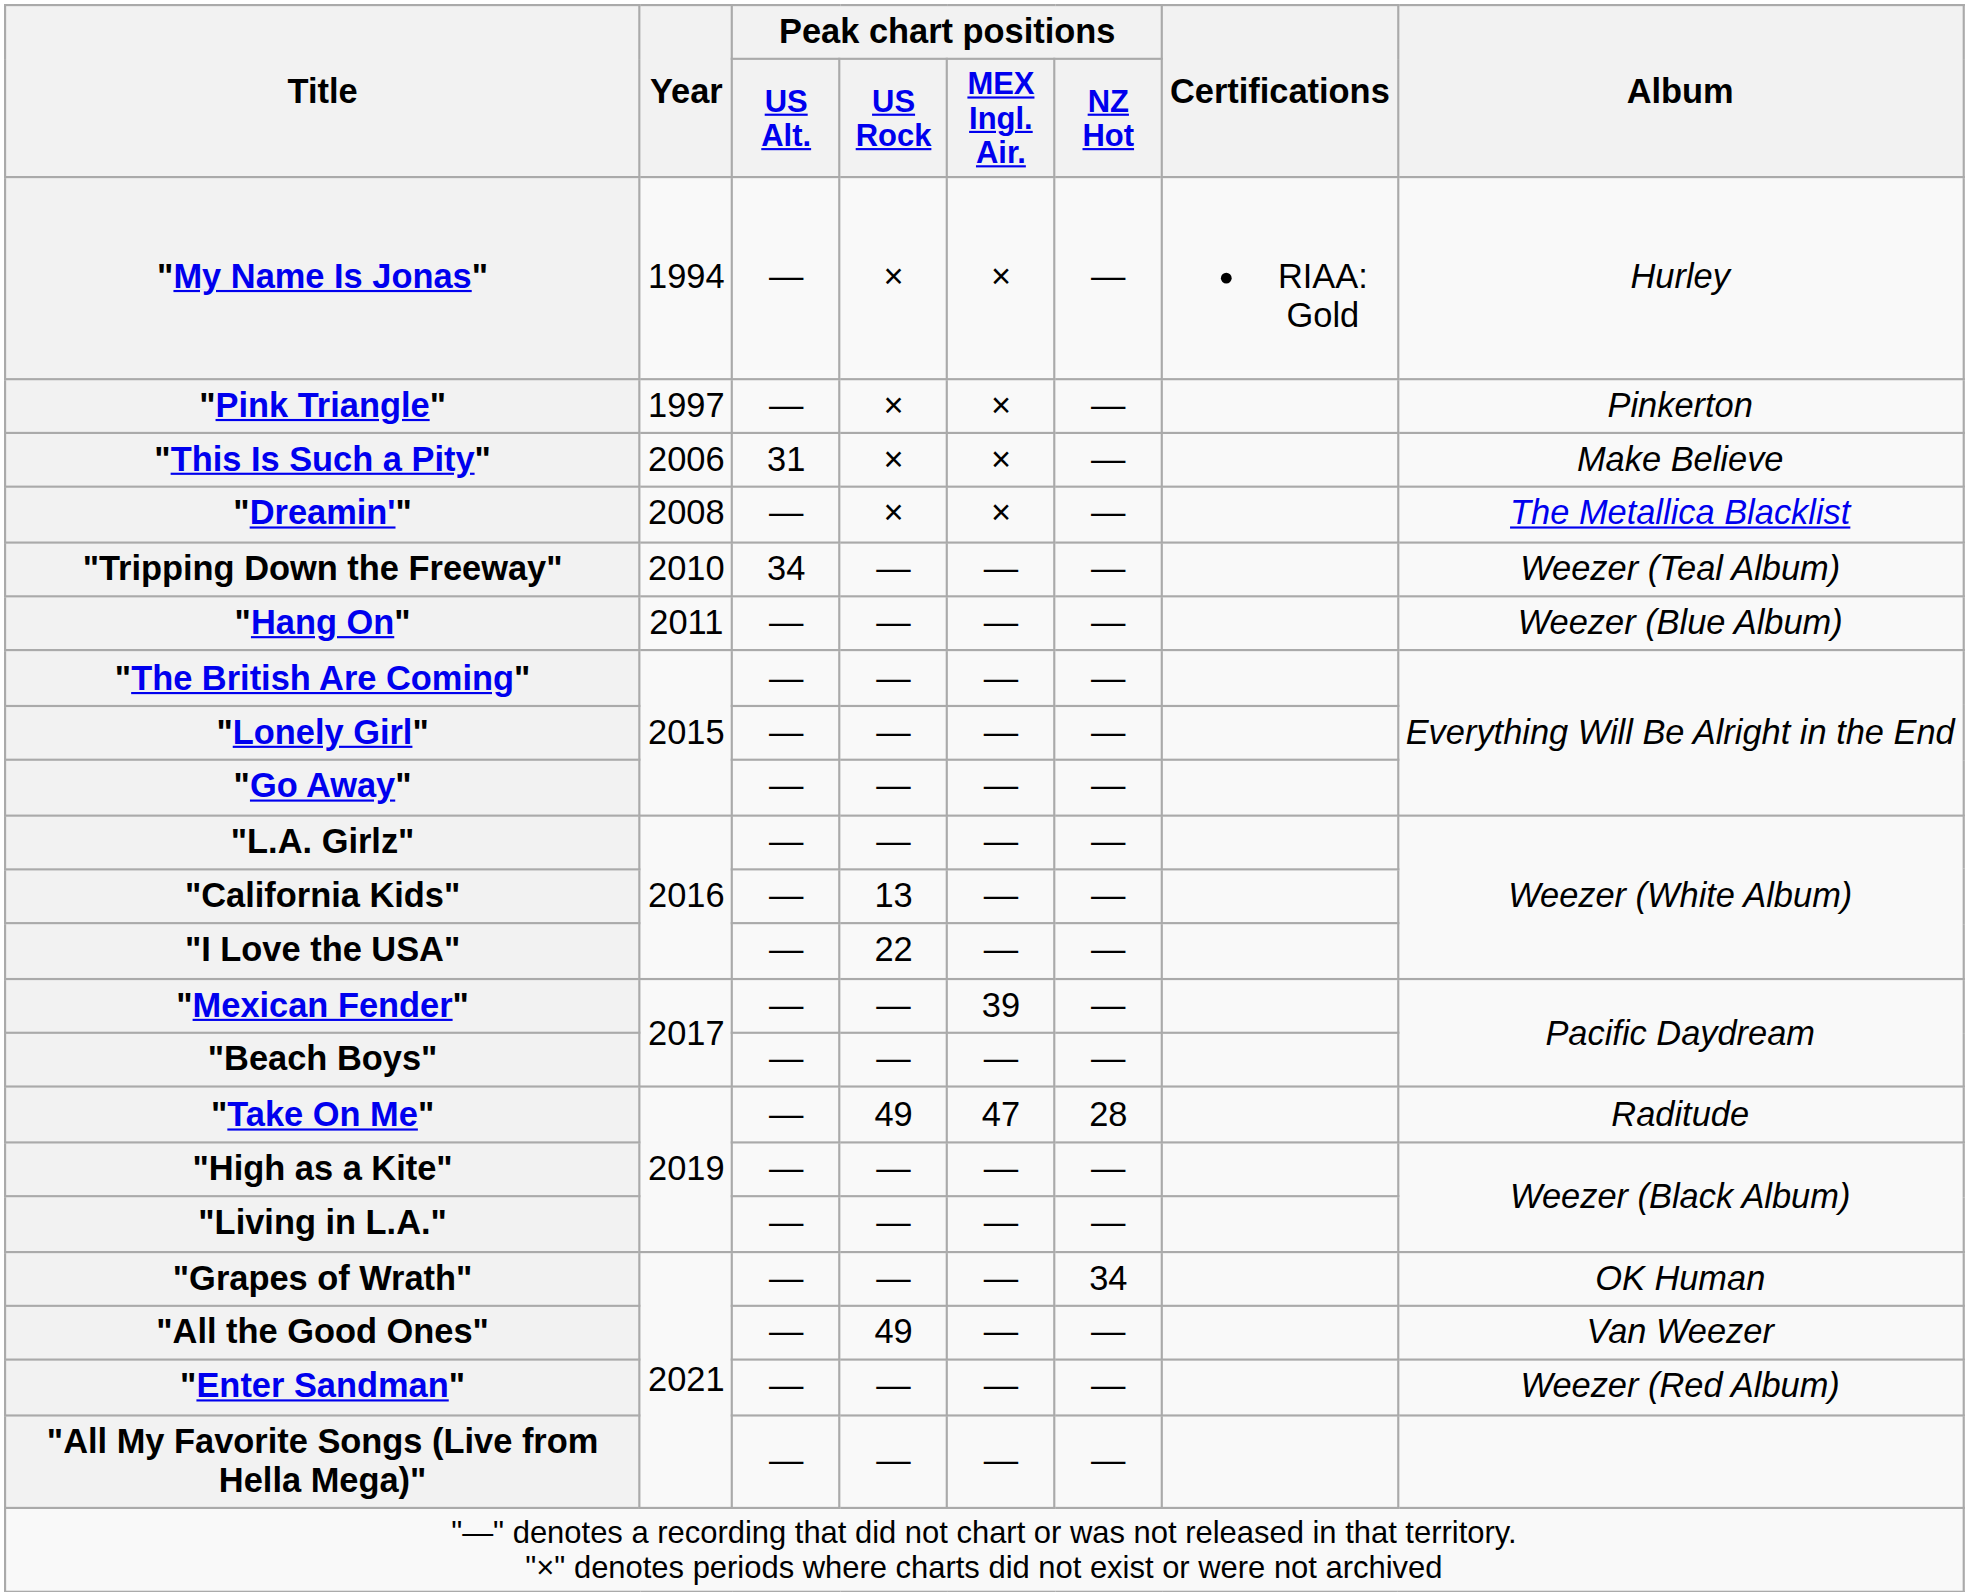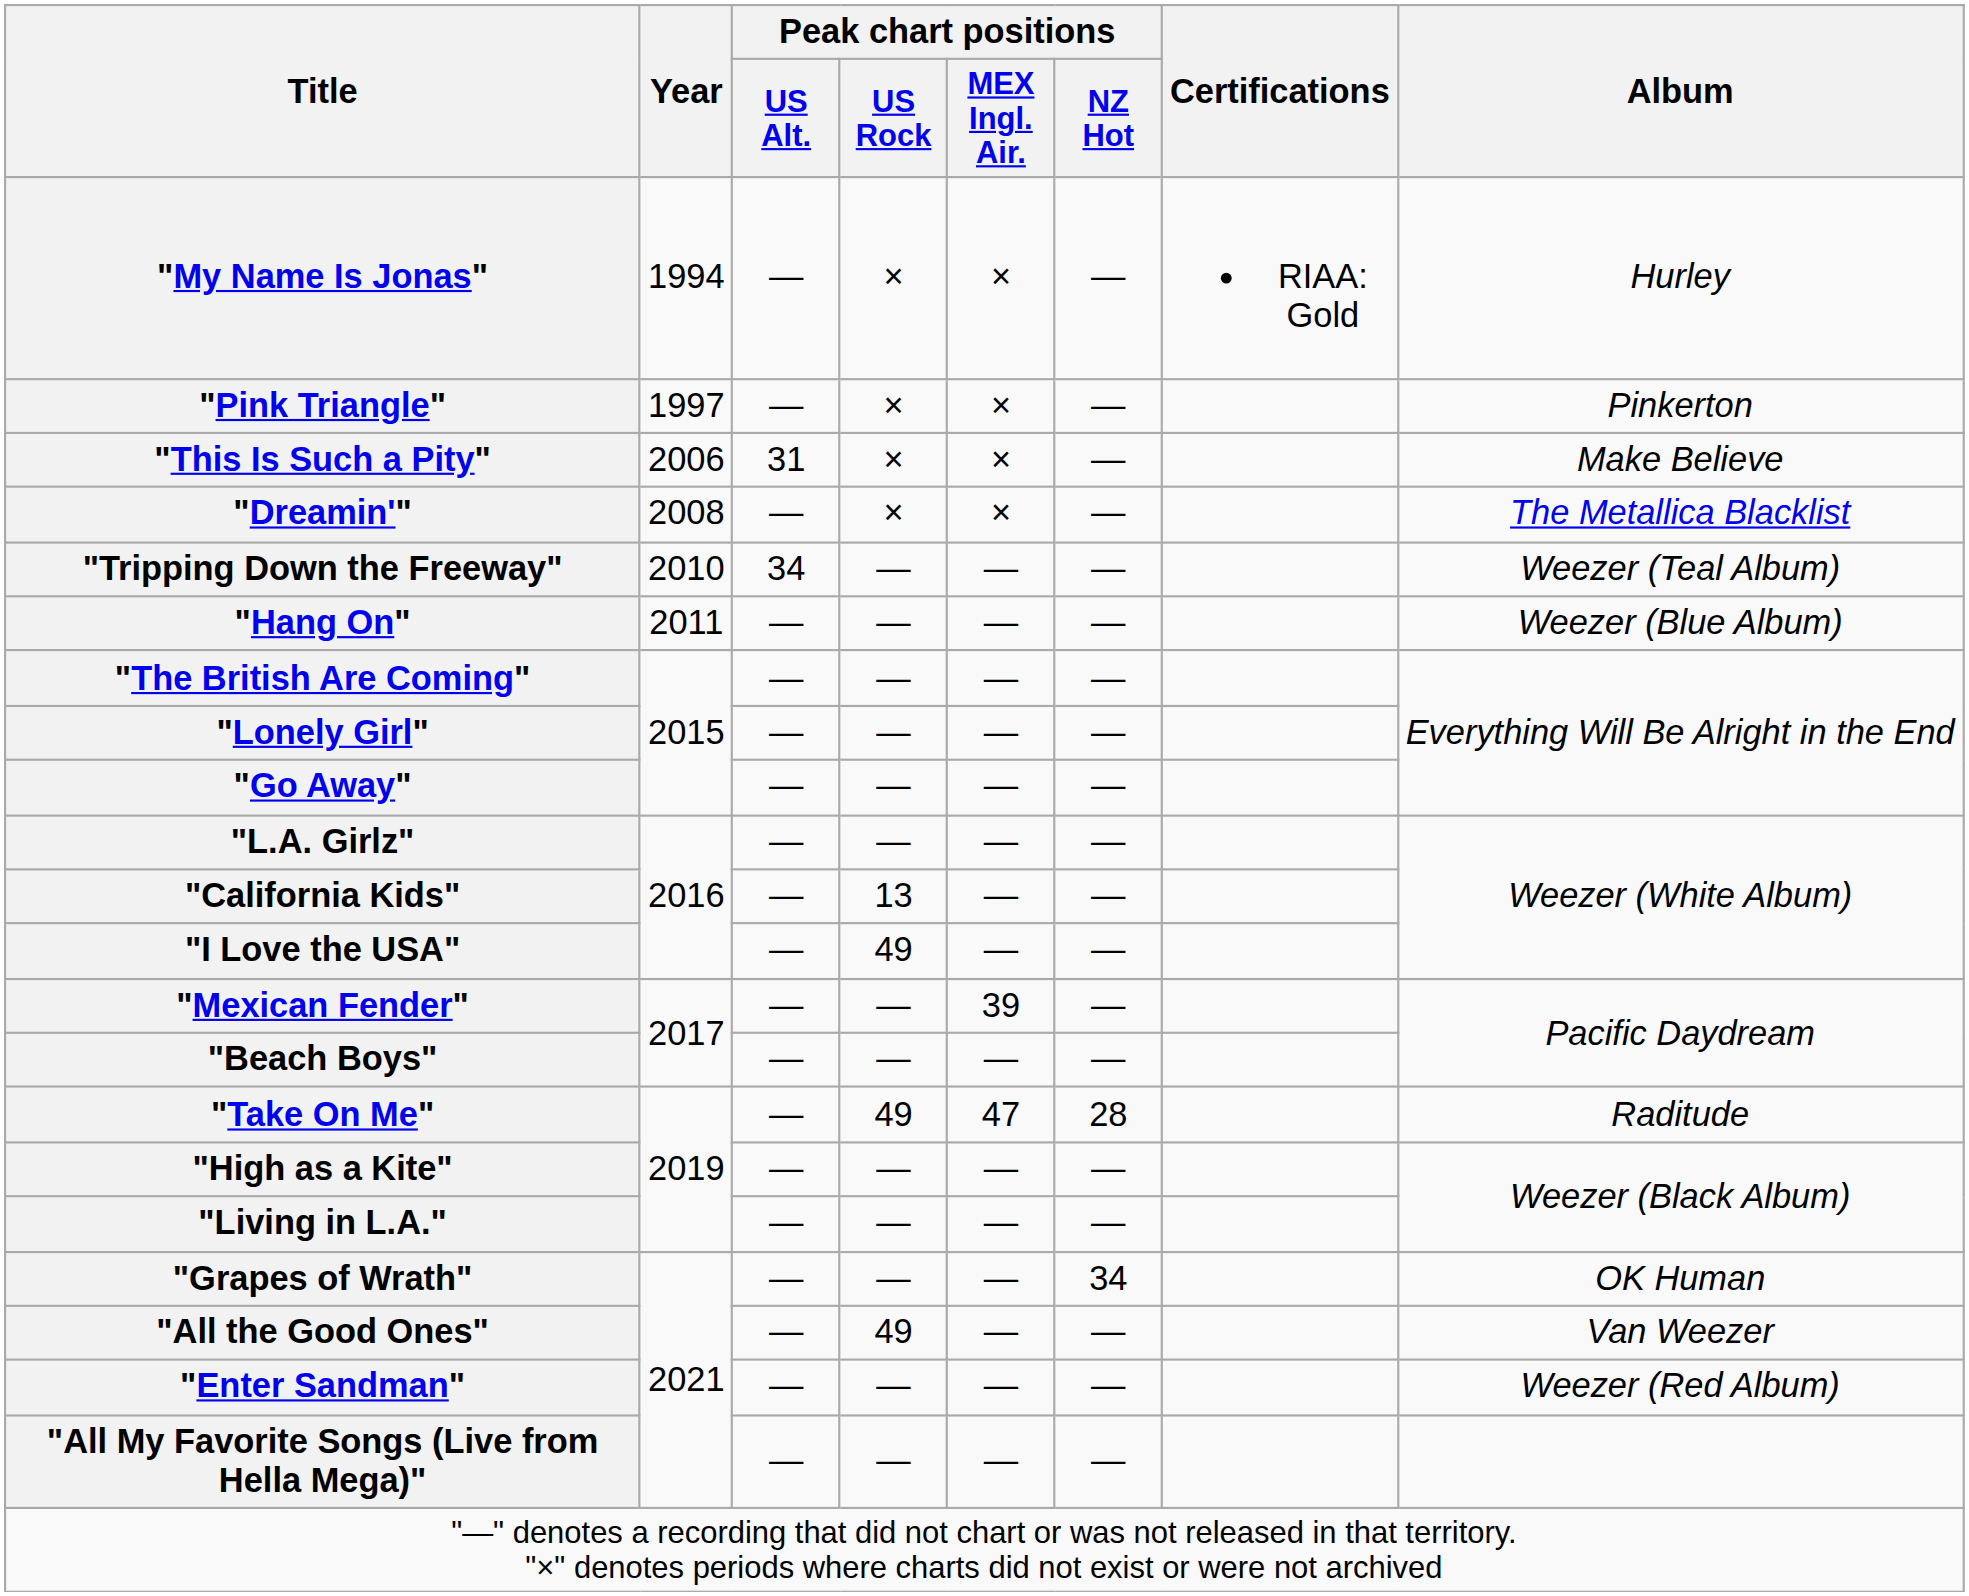"I Love the USA" | Peak chart positions / US Rock: 22 -> 49
